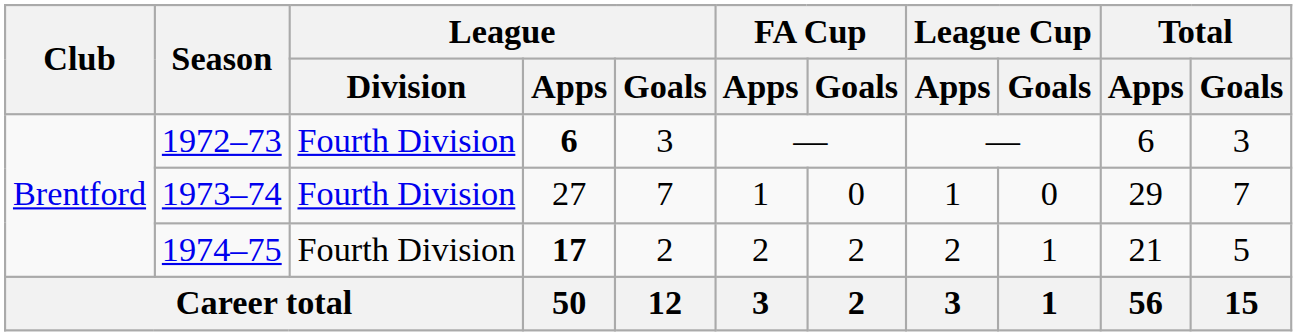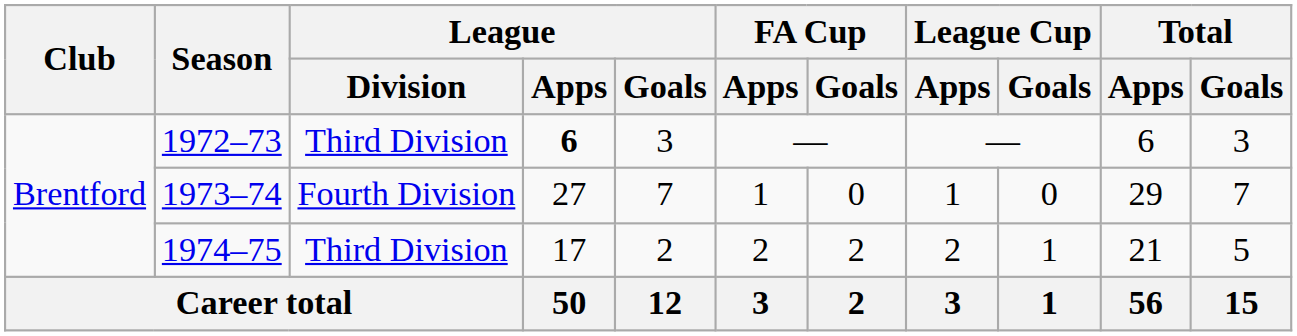1972–73 | League / Division: Fourth Division -> Third Division
1974–75 | League / Division: Fourth Division -> Third Division
1974–75 | League / Apps: bold -> normal
